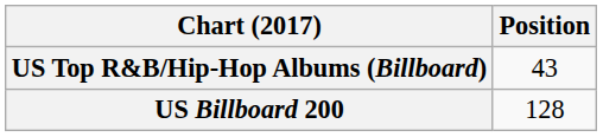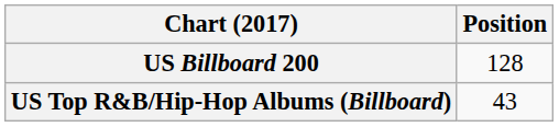rows swapped: US Billboard 200 <-> US Top R&B/Hip-Hop Albums (Billboard)
